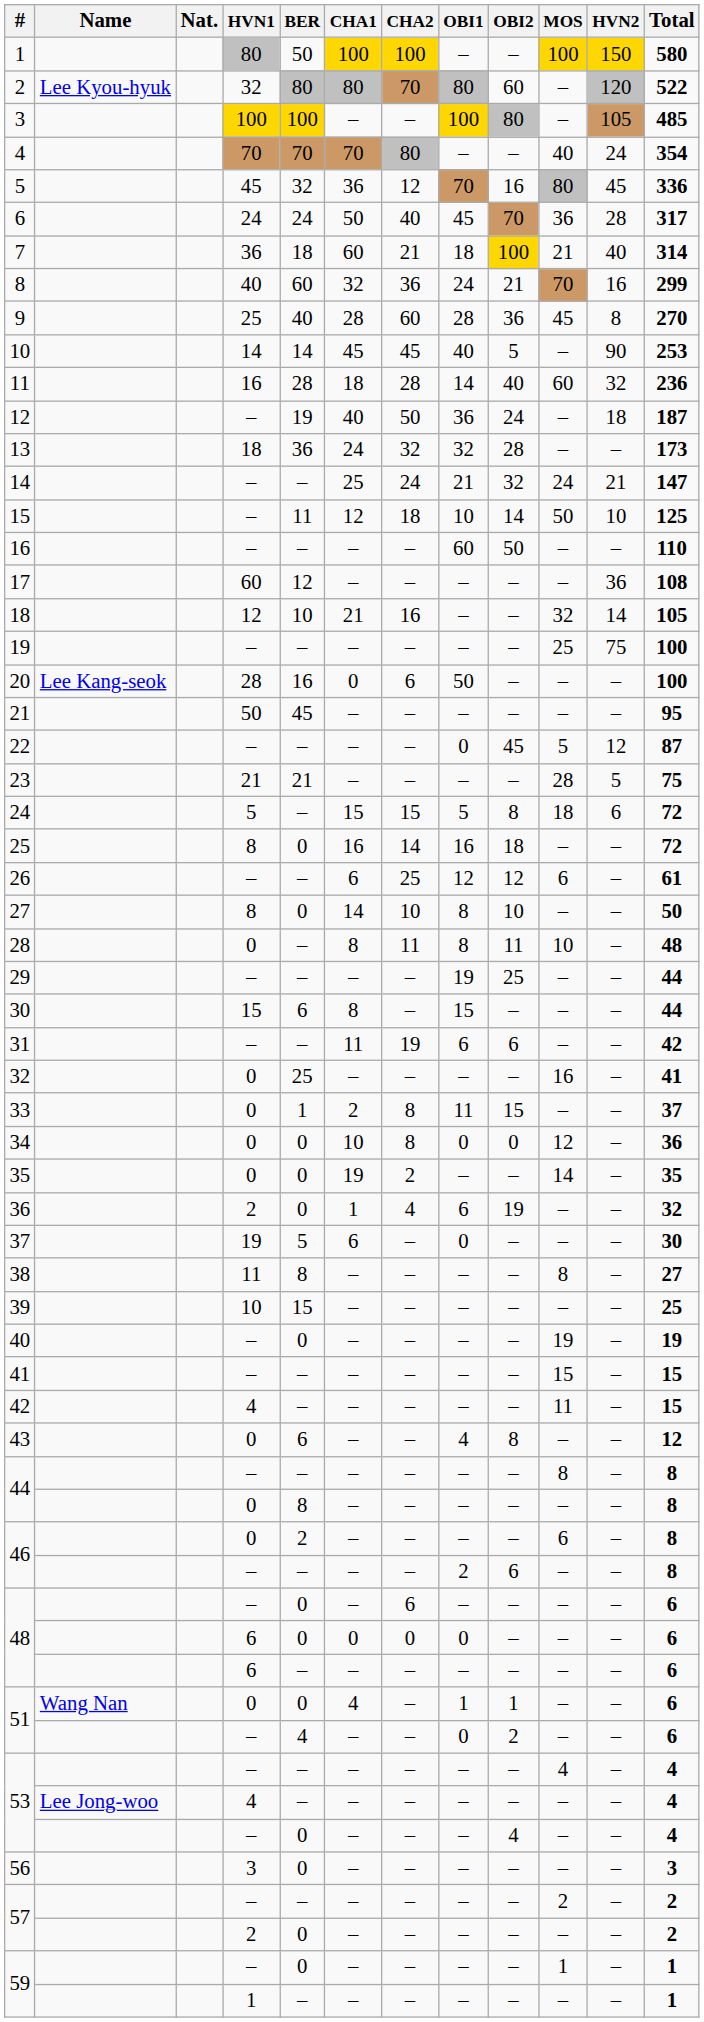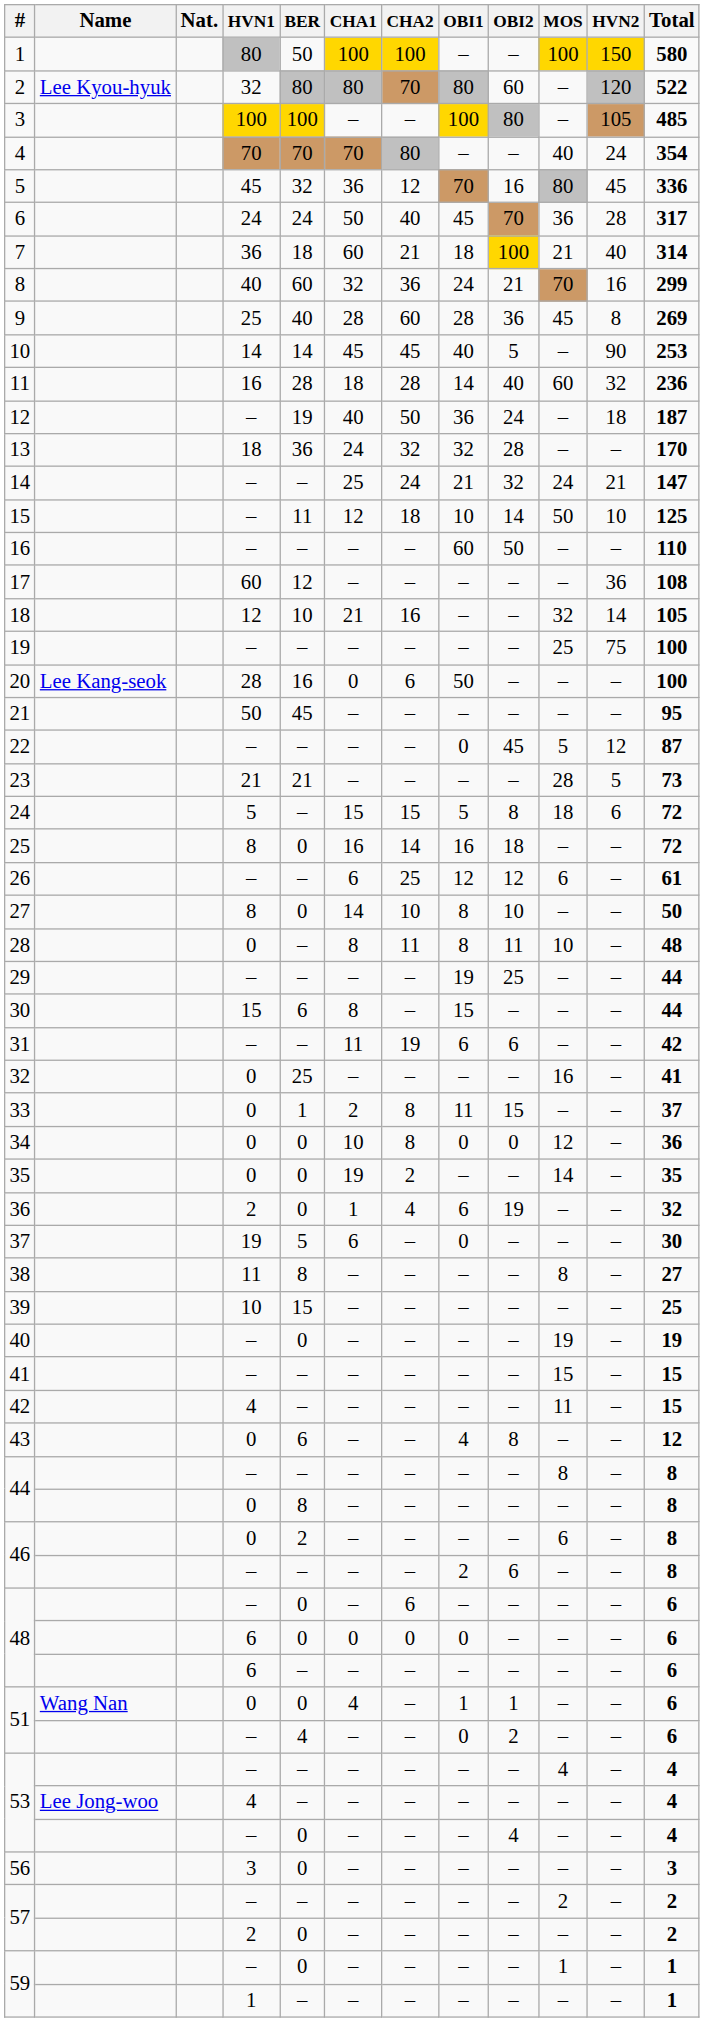9 | Total: 270 -> 269
13 | Total: 173 -> 170
23 | Total: 75 -> 73
